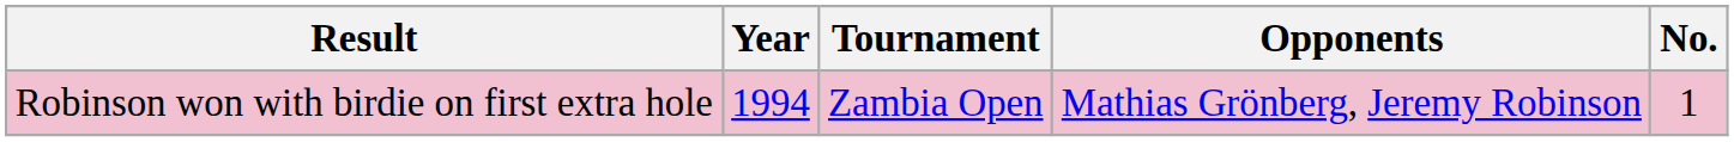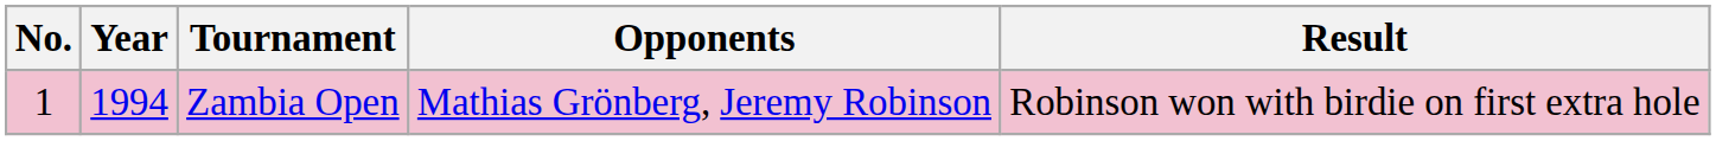columns swapped: No. <-> Result
